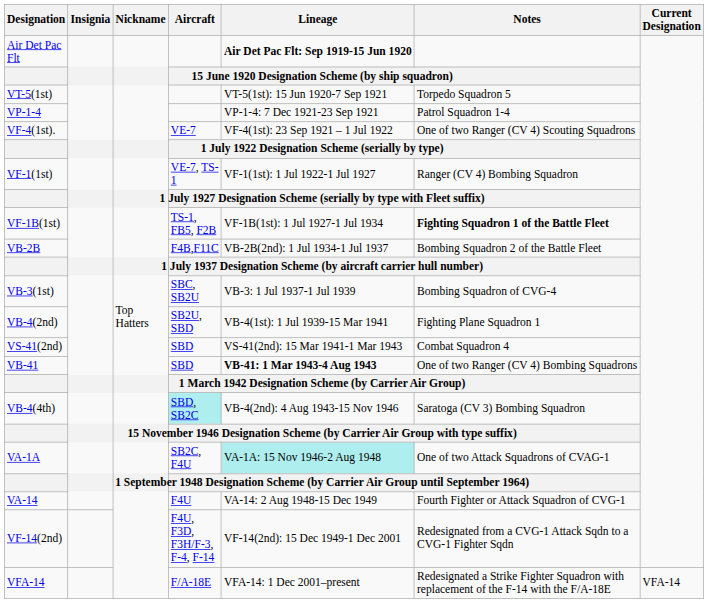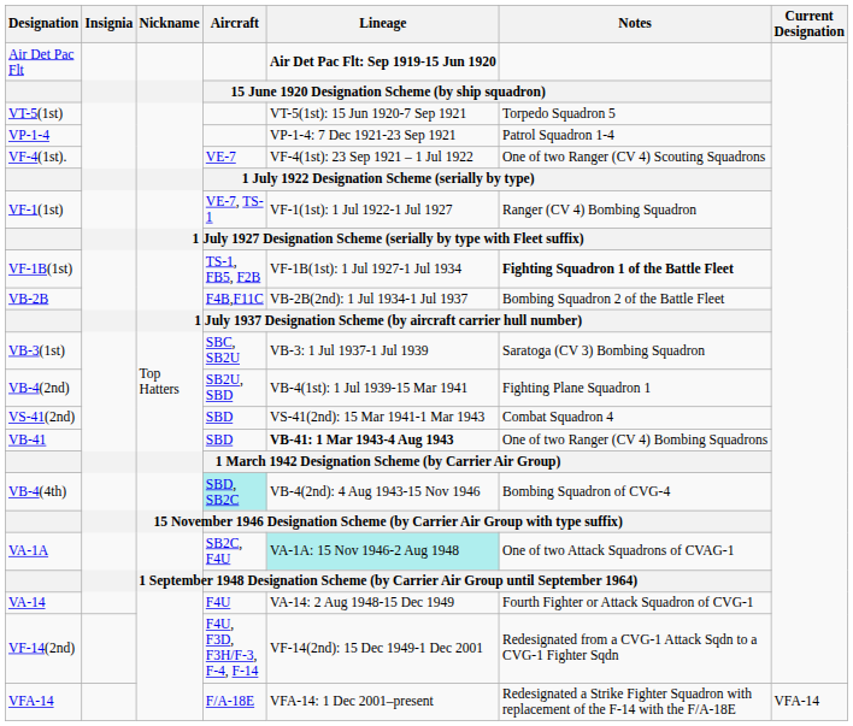VB-3(1st) | Notes: Bombing Squadron of CVG-4 -> Saratoga (CV 3) Bombing Squadron
VB-4(4th) | Notes: Saratoga (CV 3) Bombing Squadron -> Bombing Squadron of CVG-4
